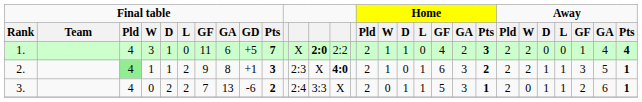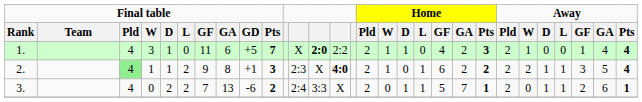1. | Away / W: 2 -> 1
2. | Home / GA: 3 -> 2
2. | Away / Pts: 1 -> 4
3. | Home / GA: 3 -> 7
